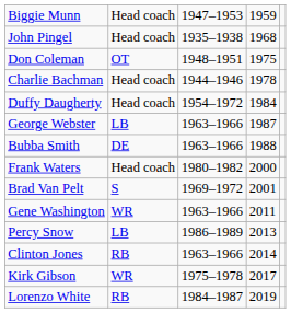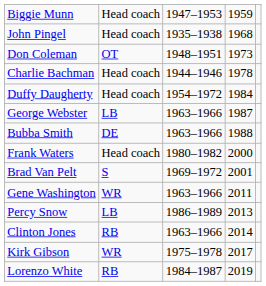Don Coleman | column 4: 1975 -> 1973
